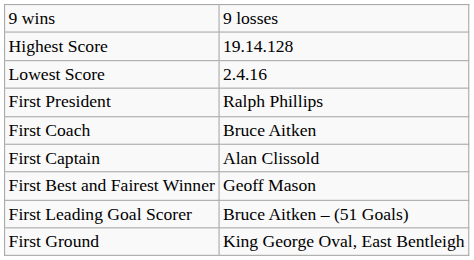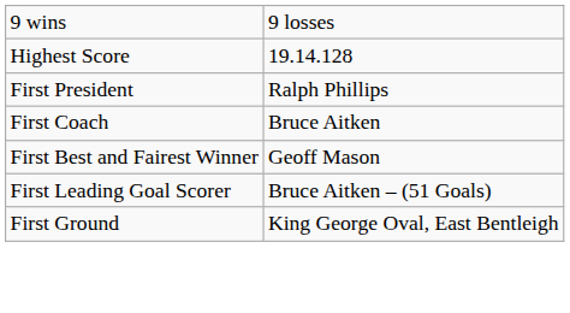- row: Lowest Score | 2.4.16
- row: First Captain | Alan Clissold
